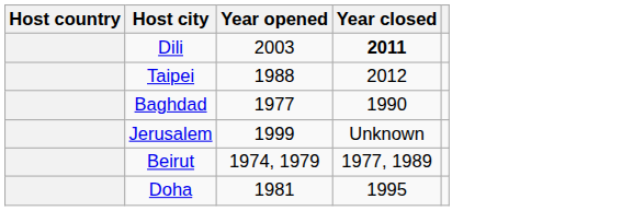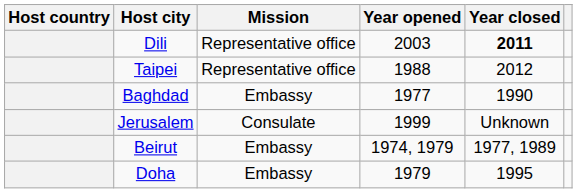+ column: Mission | Representative office | Representative office | Embassy | Consulate | Embassy | Embassy
Doha | Year opened: 1981 -> 1979
